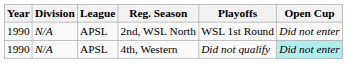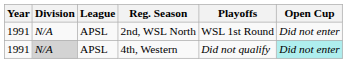2nd, WSL North | Year: 1990 -> 1991
4th, Western | Year: 1990 -> 1991
4th, Western | Division: no background -> lightgrey background
